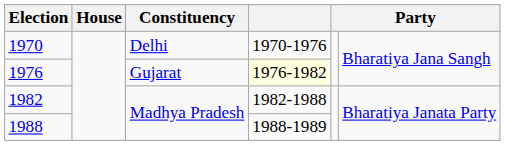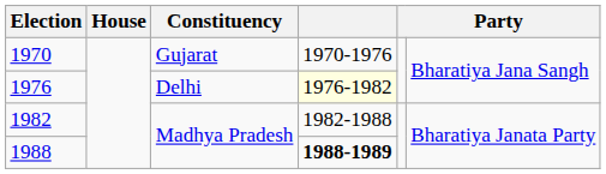1970 | Constituency: Delhi -> Gujarat
1976 | Constituency: Gujarat -> Delhi
1988 | column 4: normal -> bold
